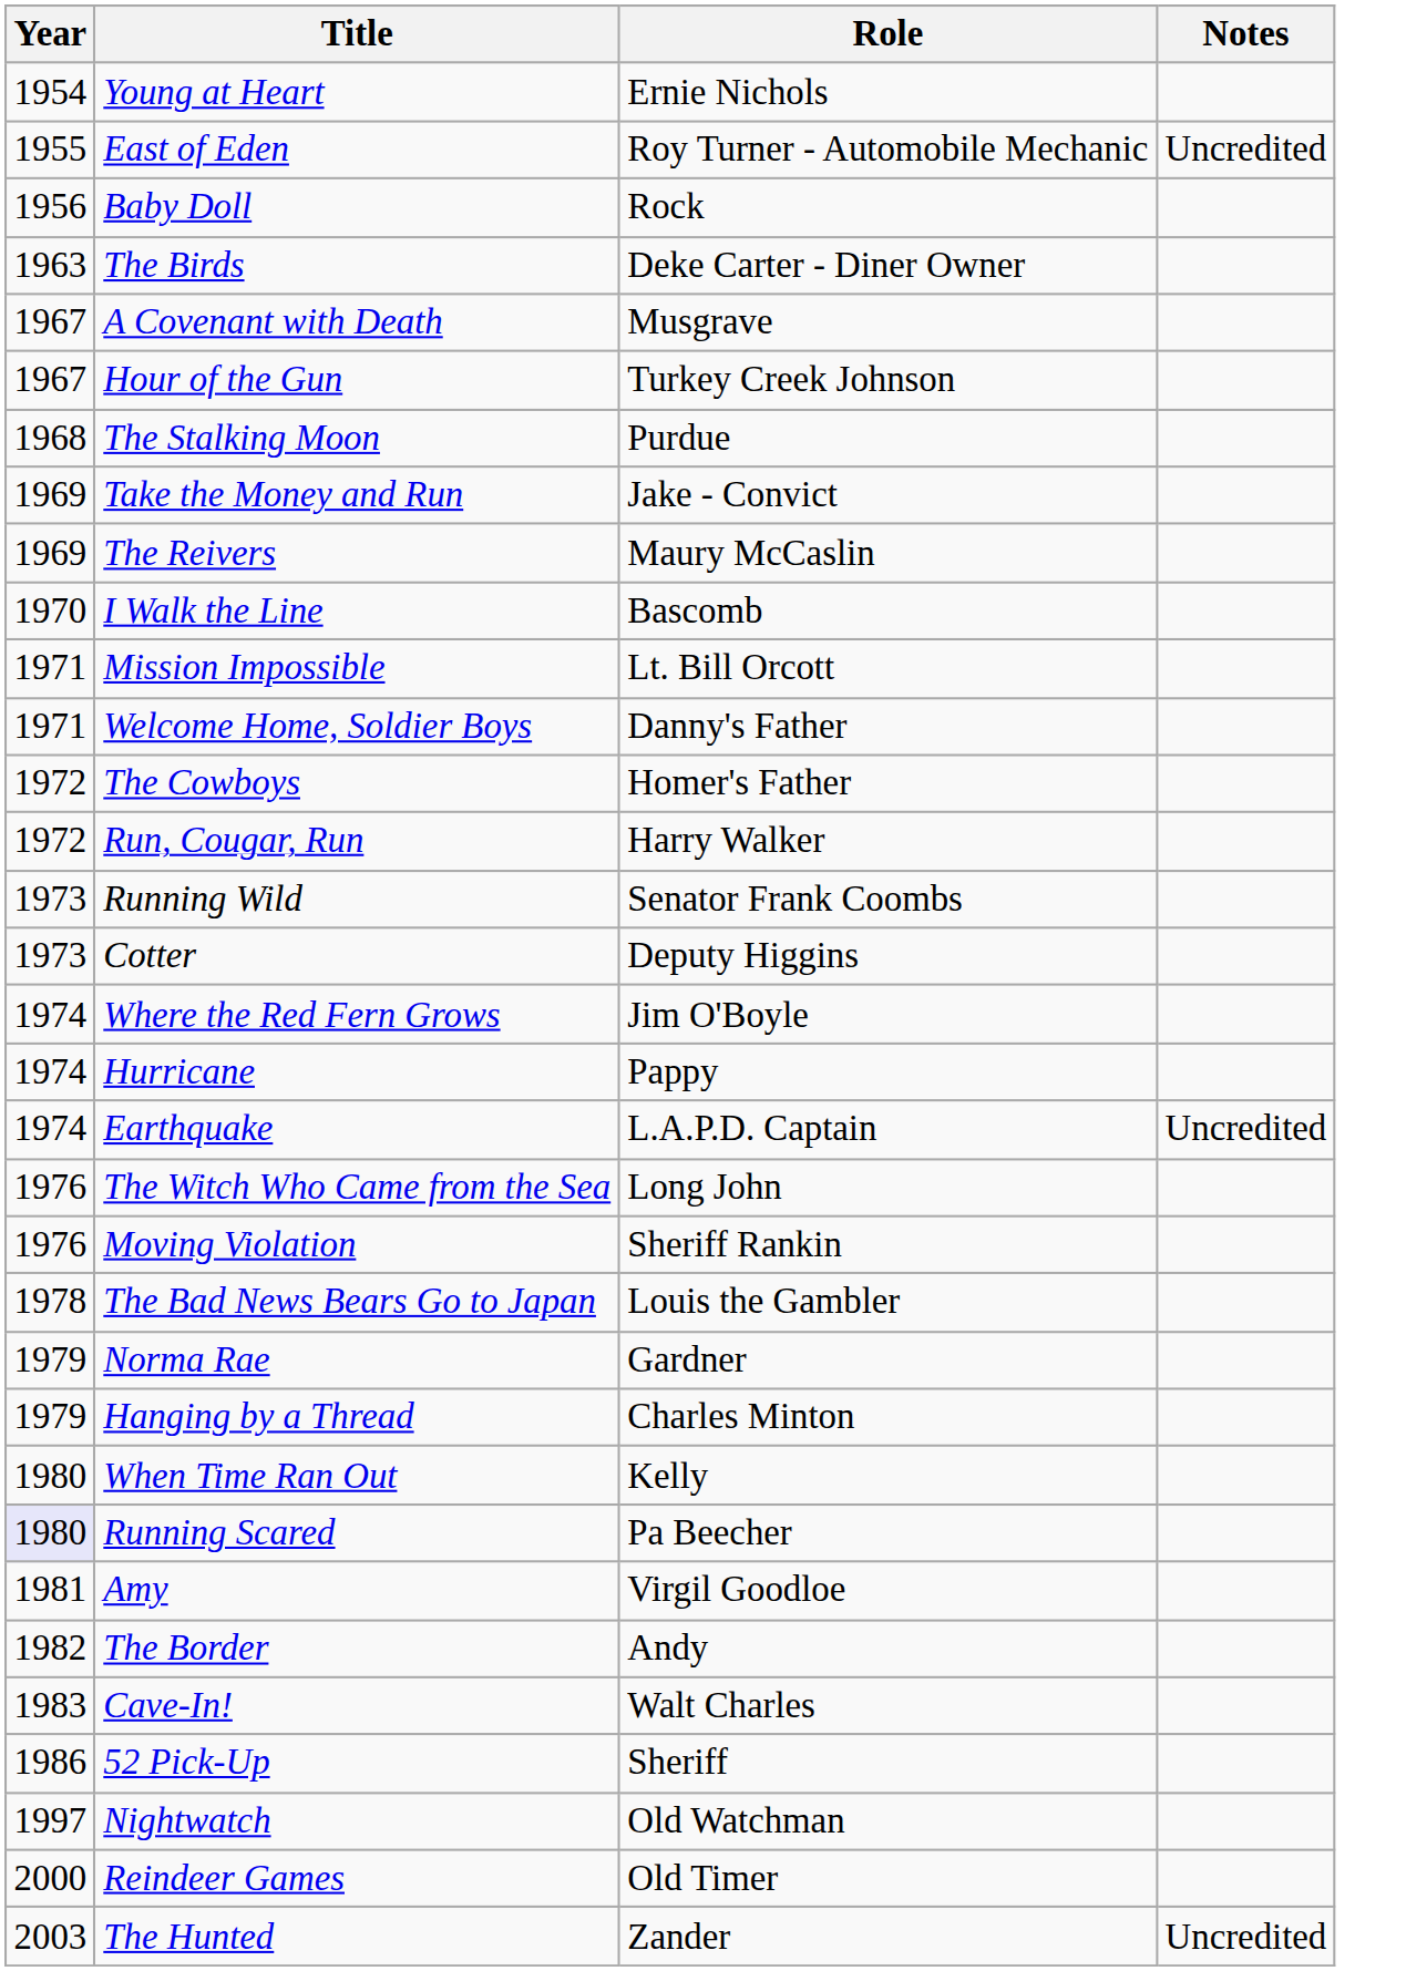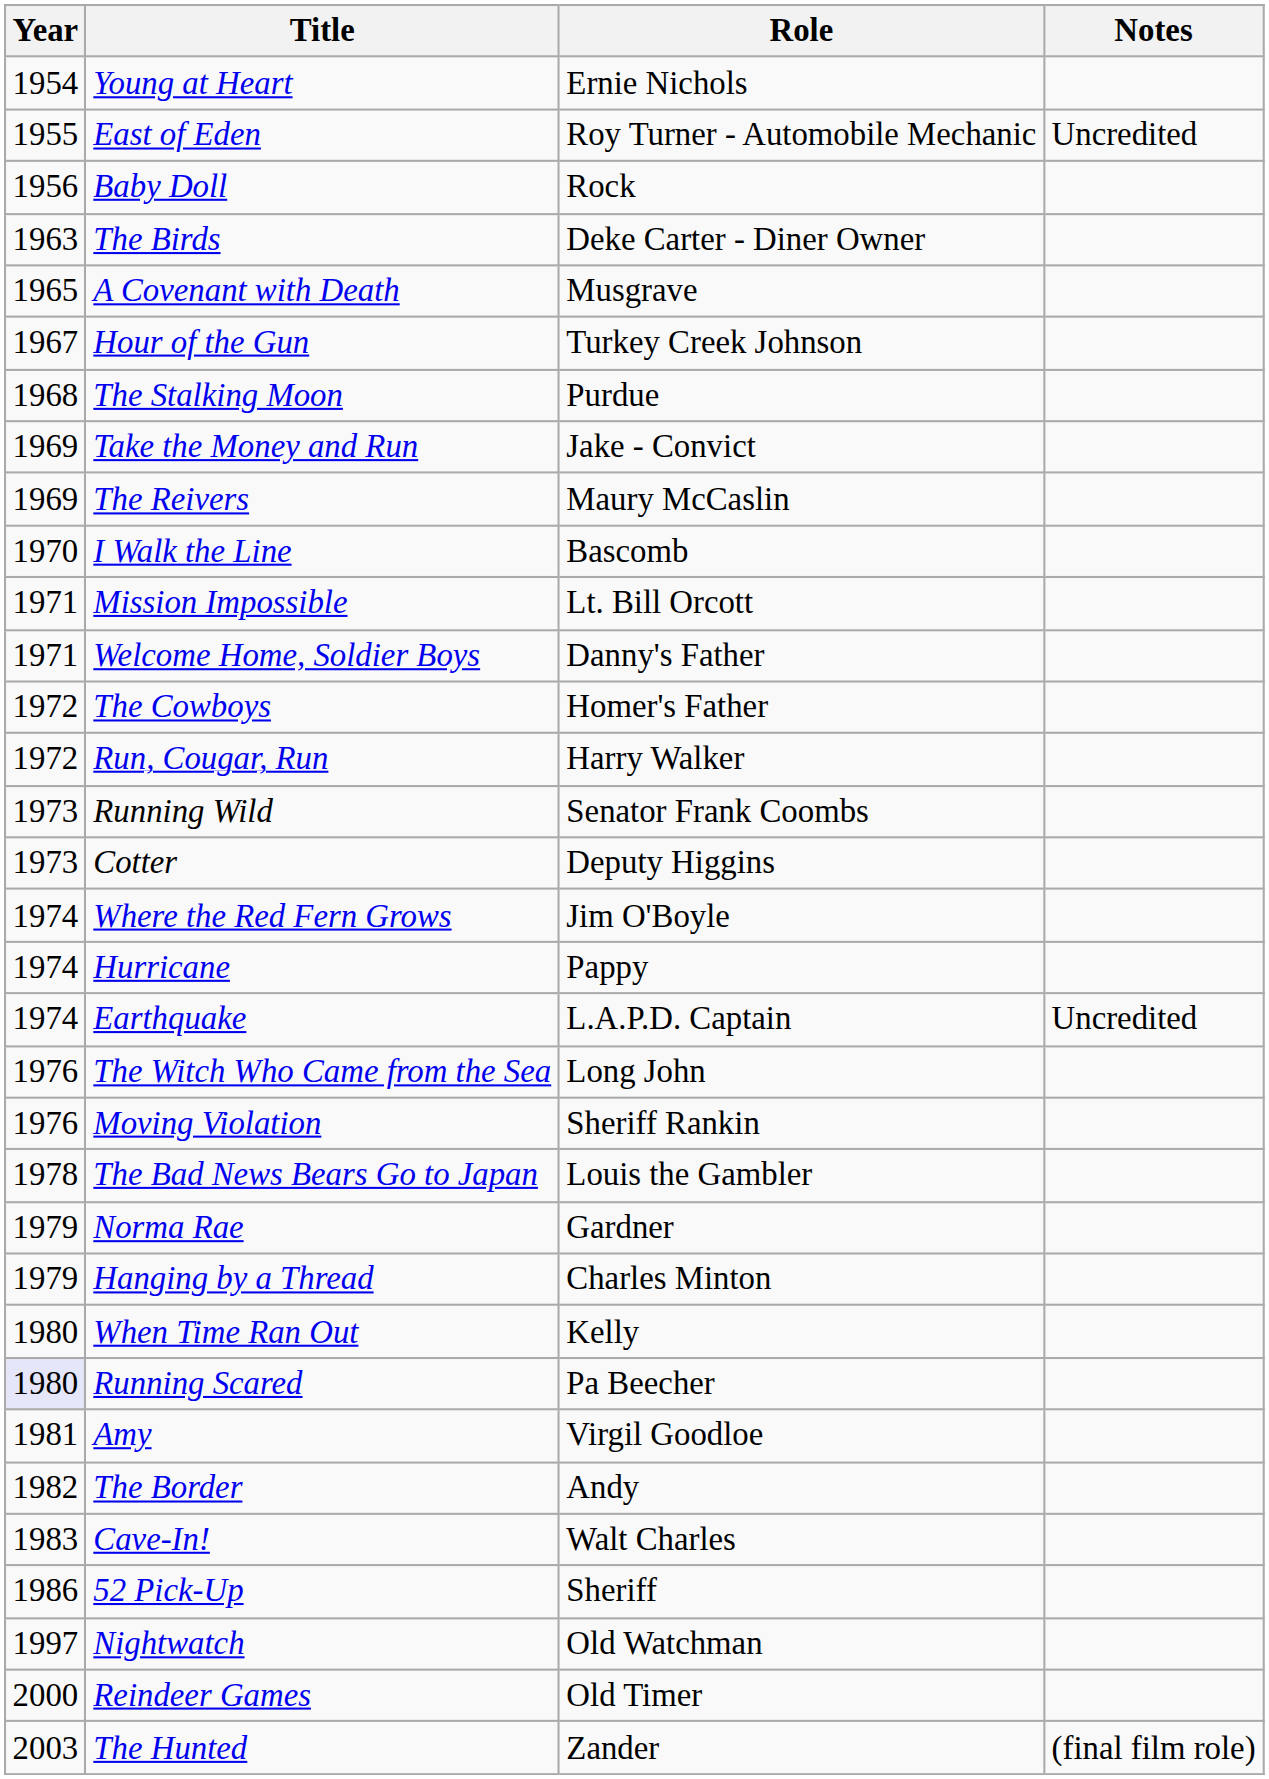A Covenant with Death | Year: 1967 -> 1965
The Hunted | Notes: Uncredited -> (final film role)
